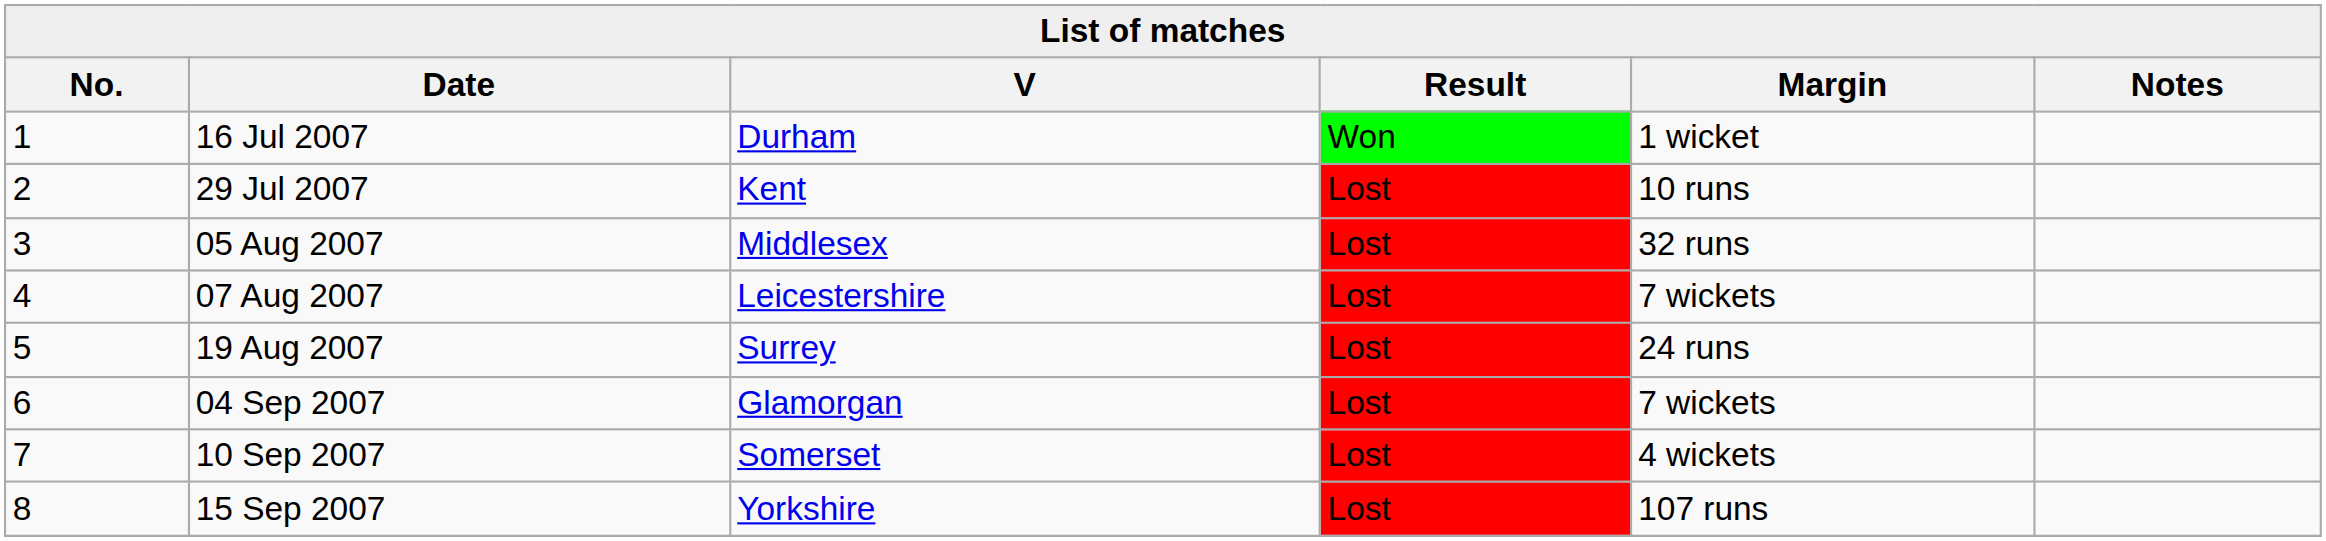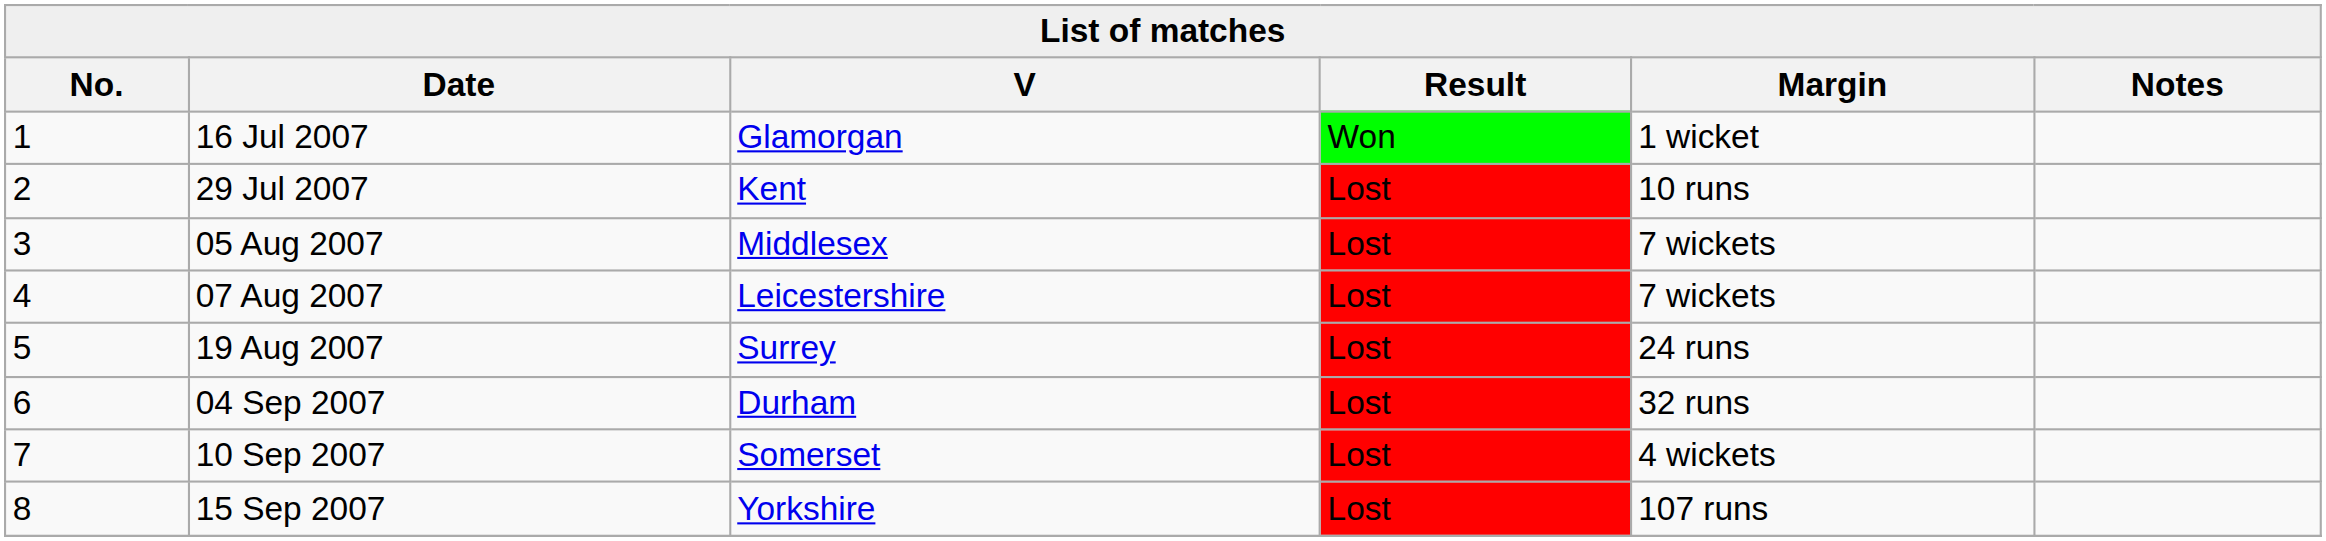16 Jul 2007 | V: Durham -> Glamorgan
05 Aug 2007 | Margin: 32 runs -> 7 wickets
04 Sep 2007 | V: Glamorgan -> Durham
04 Sep 2007 | Margin: 7 wickets -> 32 runs
